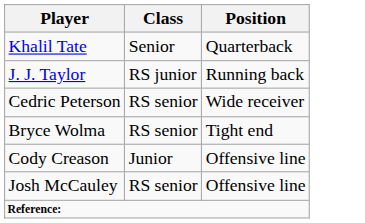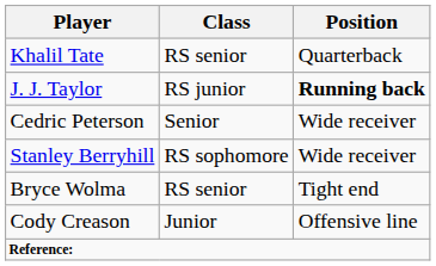Khalil Tate | Class: Senior -> RS senior
J. J. Taylor | Position: normal -> bold
Cedric Peterson | Class: RS senior -> Senior
+ row: Stanley Berryhill | RS sophomore | Wide receiver
- row: Josh McCauley | RS senior | Offensive line
